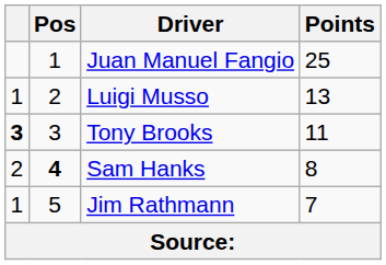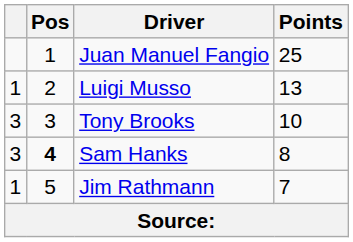Tony Brooks | column 1: bold -> normal
Tony Brooks | Points: 11 -> 10
Sam Hanks | column 1: 2 -> 3
